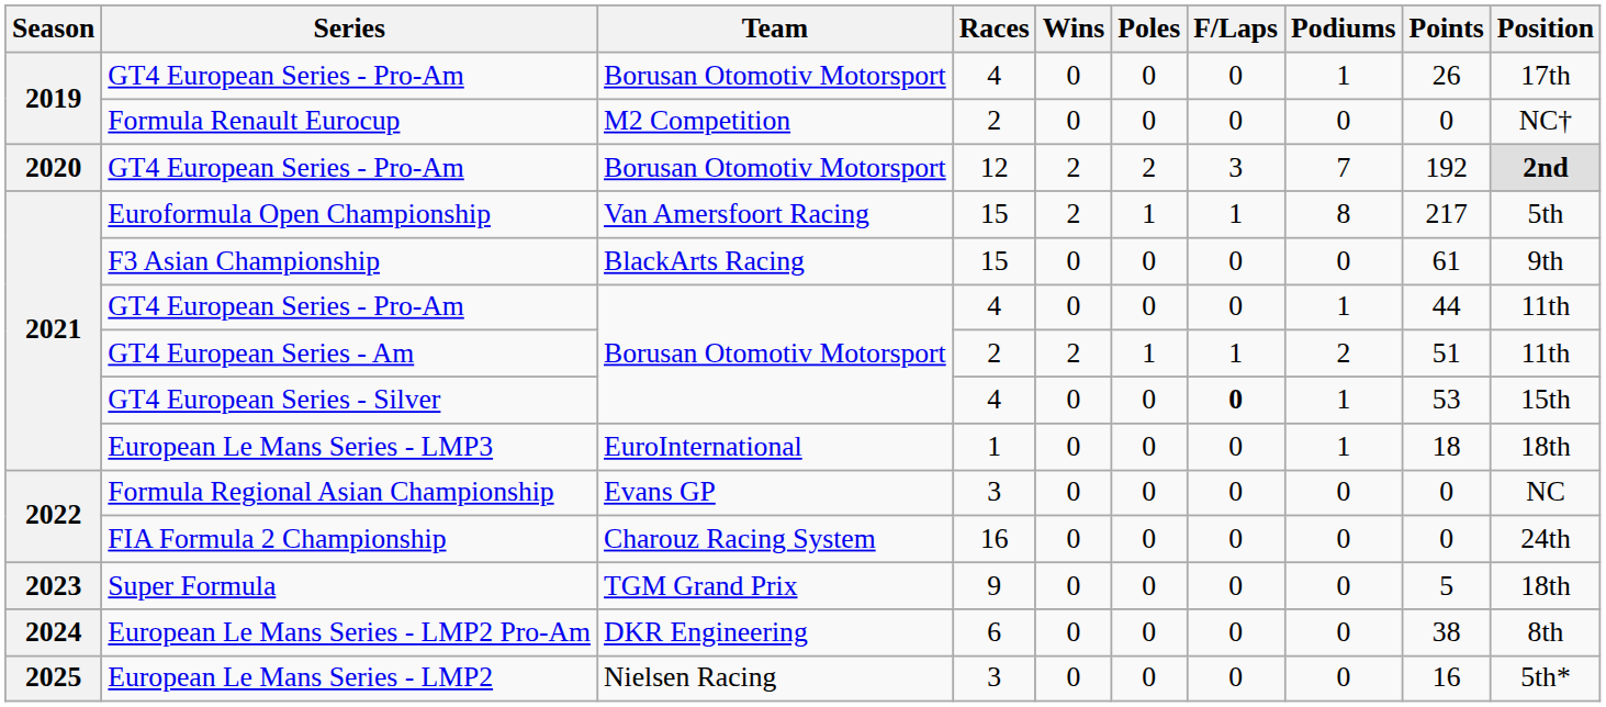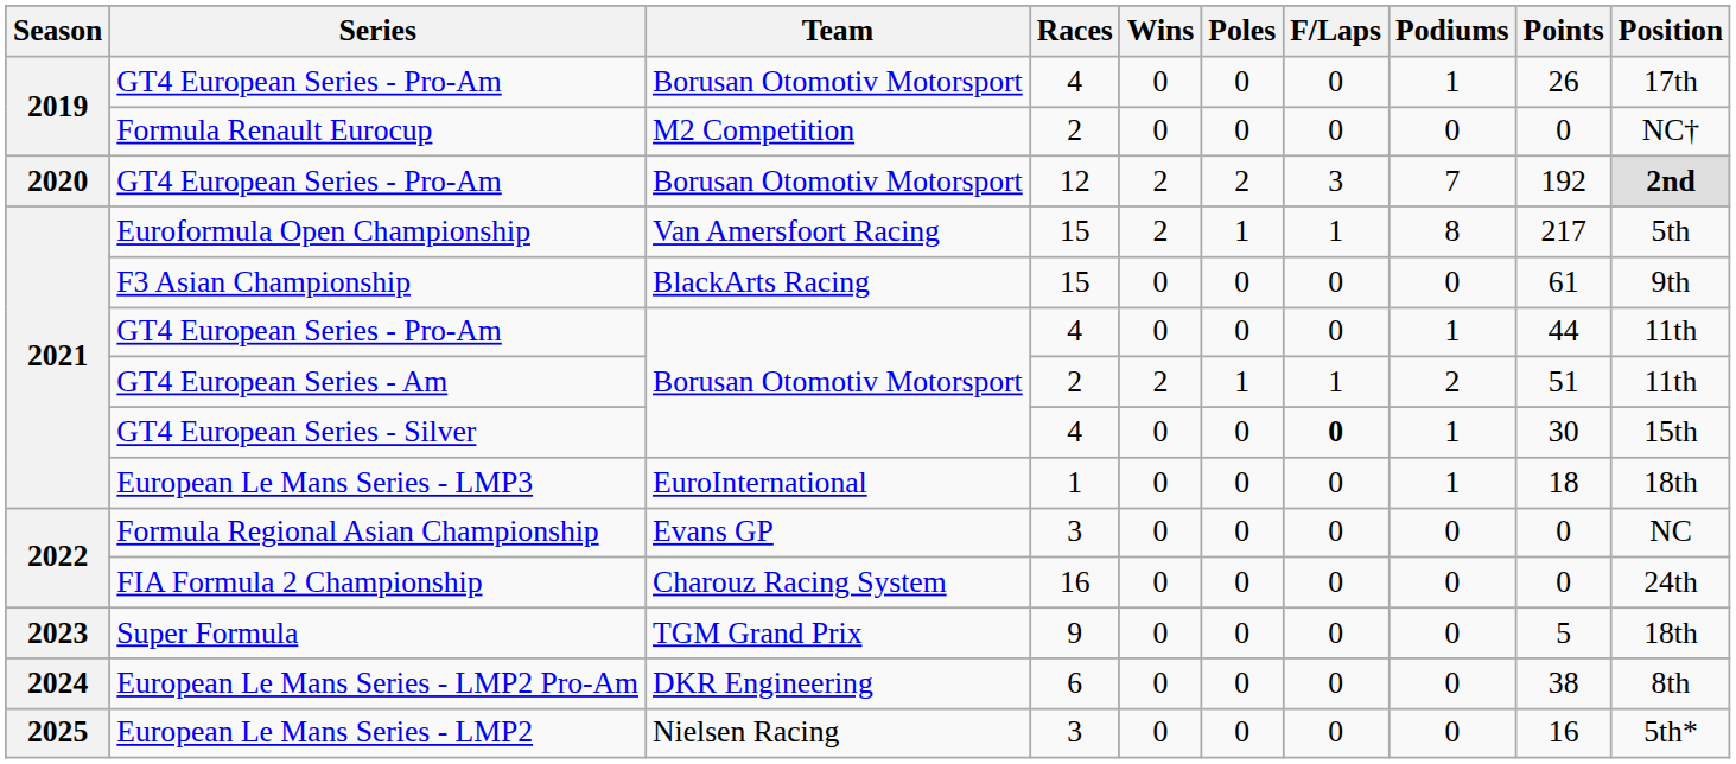GT4 European Series - Silver | Points: 53 -> 30
